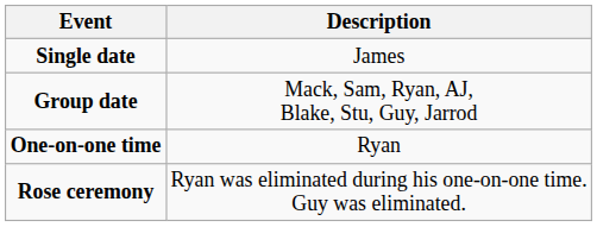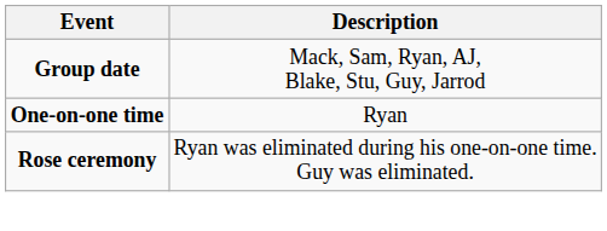- row: Single date | James
